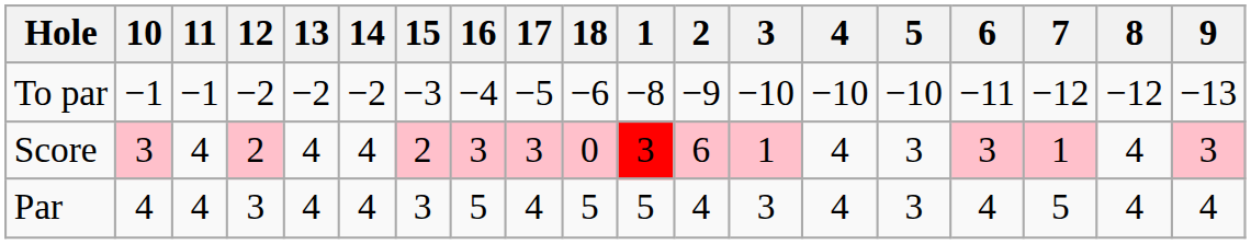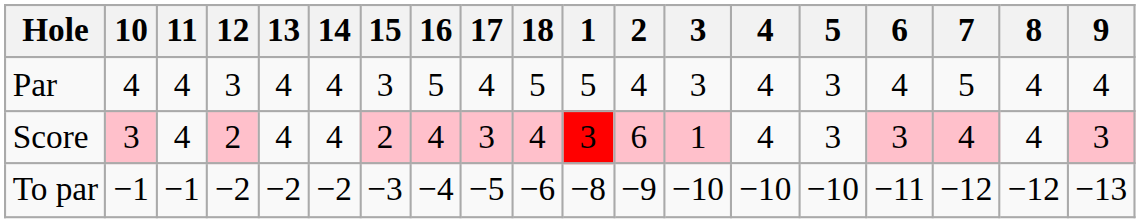rows swapped: Par <-> To par
Score | 16: 3 -> 4
Score | 18: 0 -> 4
Score | 7: 1 -> 4
